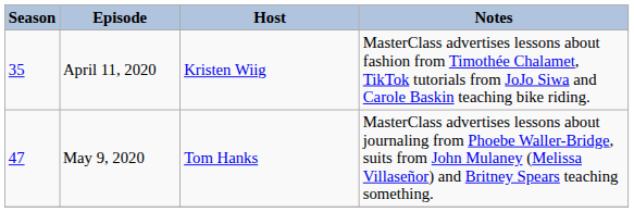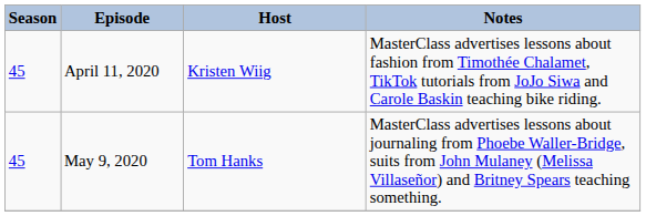April 11, 2020 | Season: 35 -> 45
May 9, 2020 | Season: 47 -> 45
